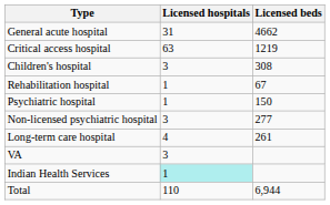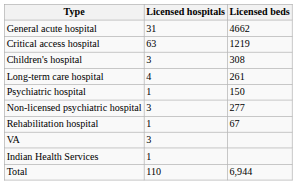rows swapped: Long-term care hospital <-> Rehabilitation hospital
Indian Health Services | Licensed hospitals: paleturquoise background -> no background
